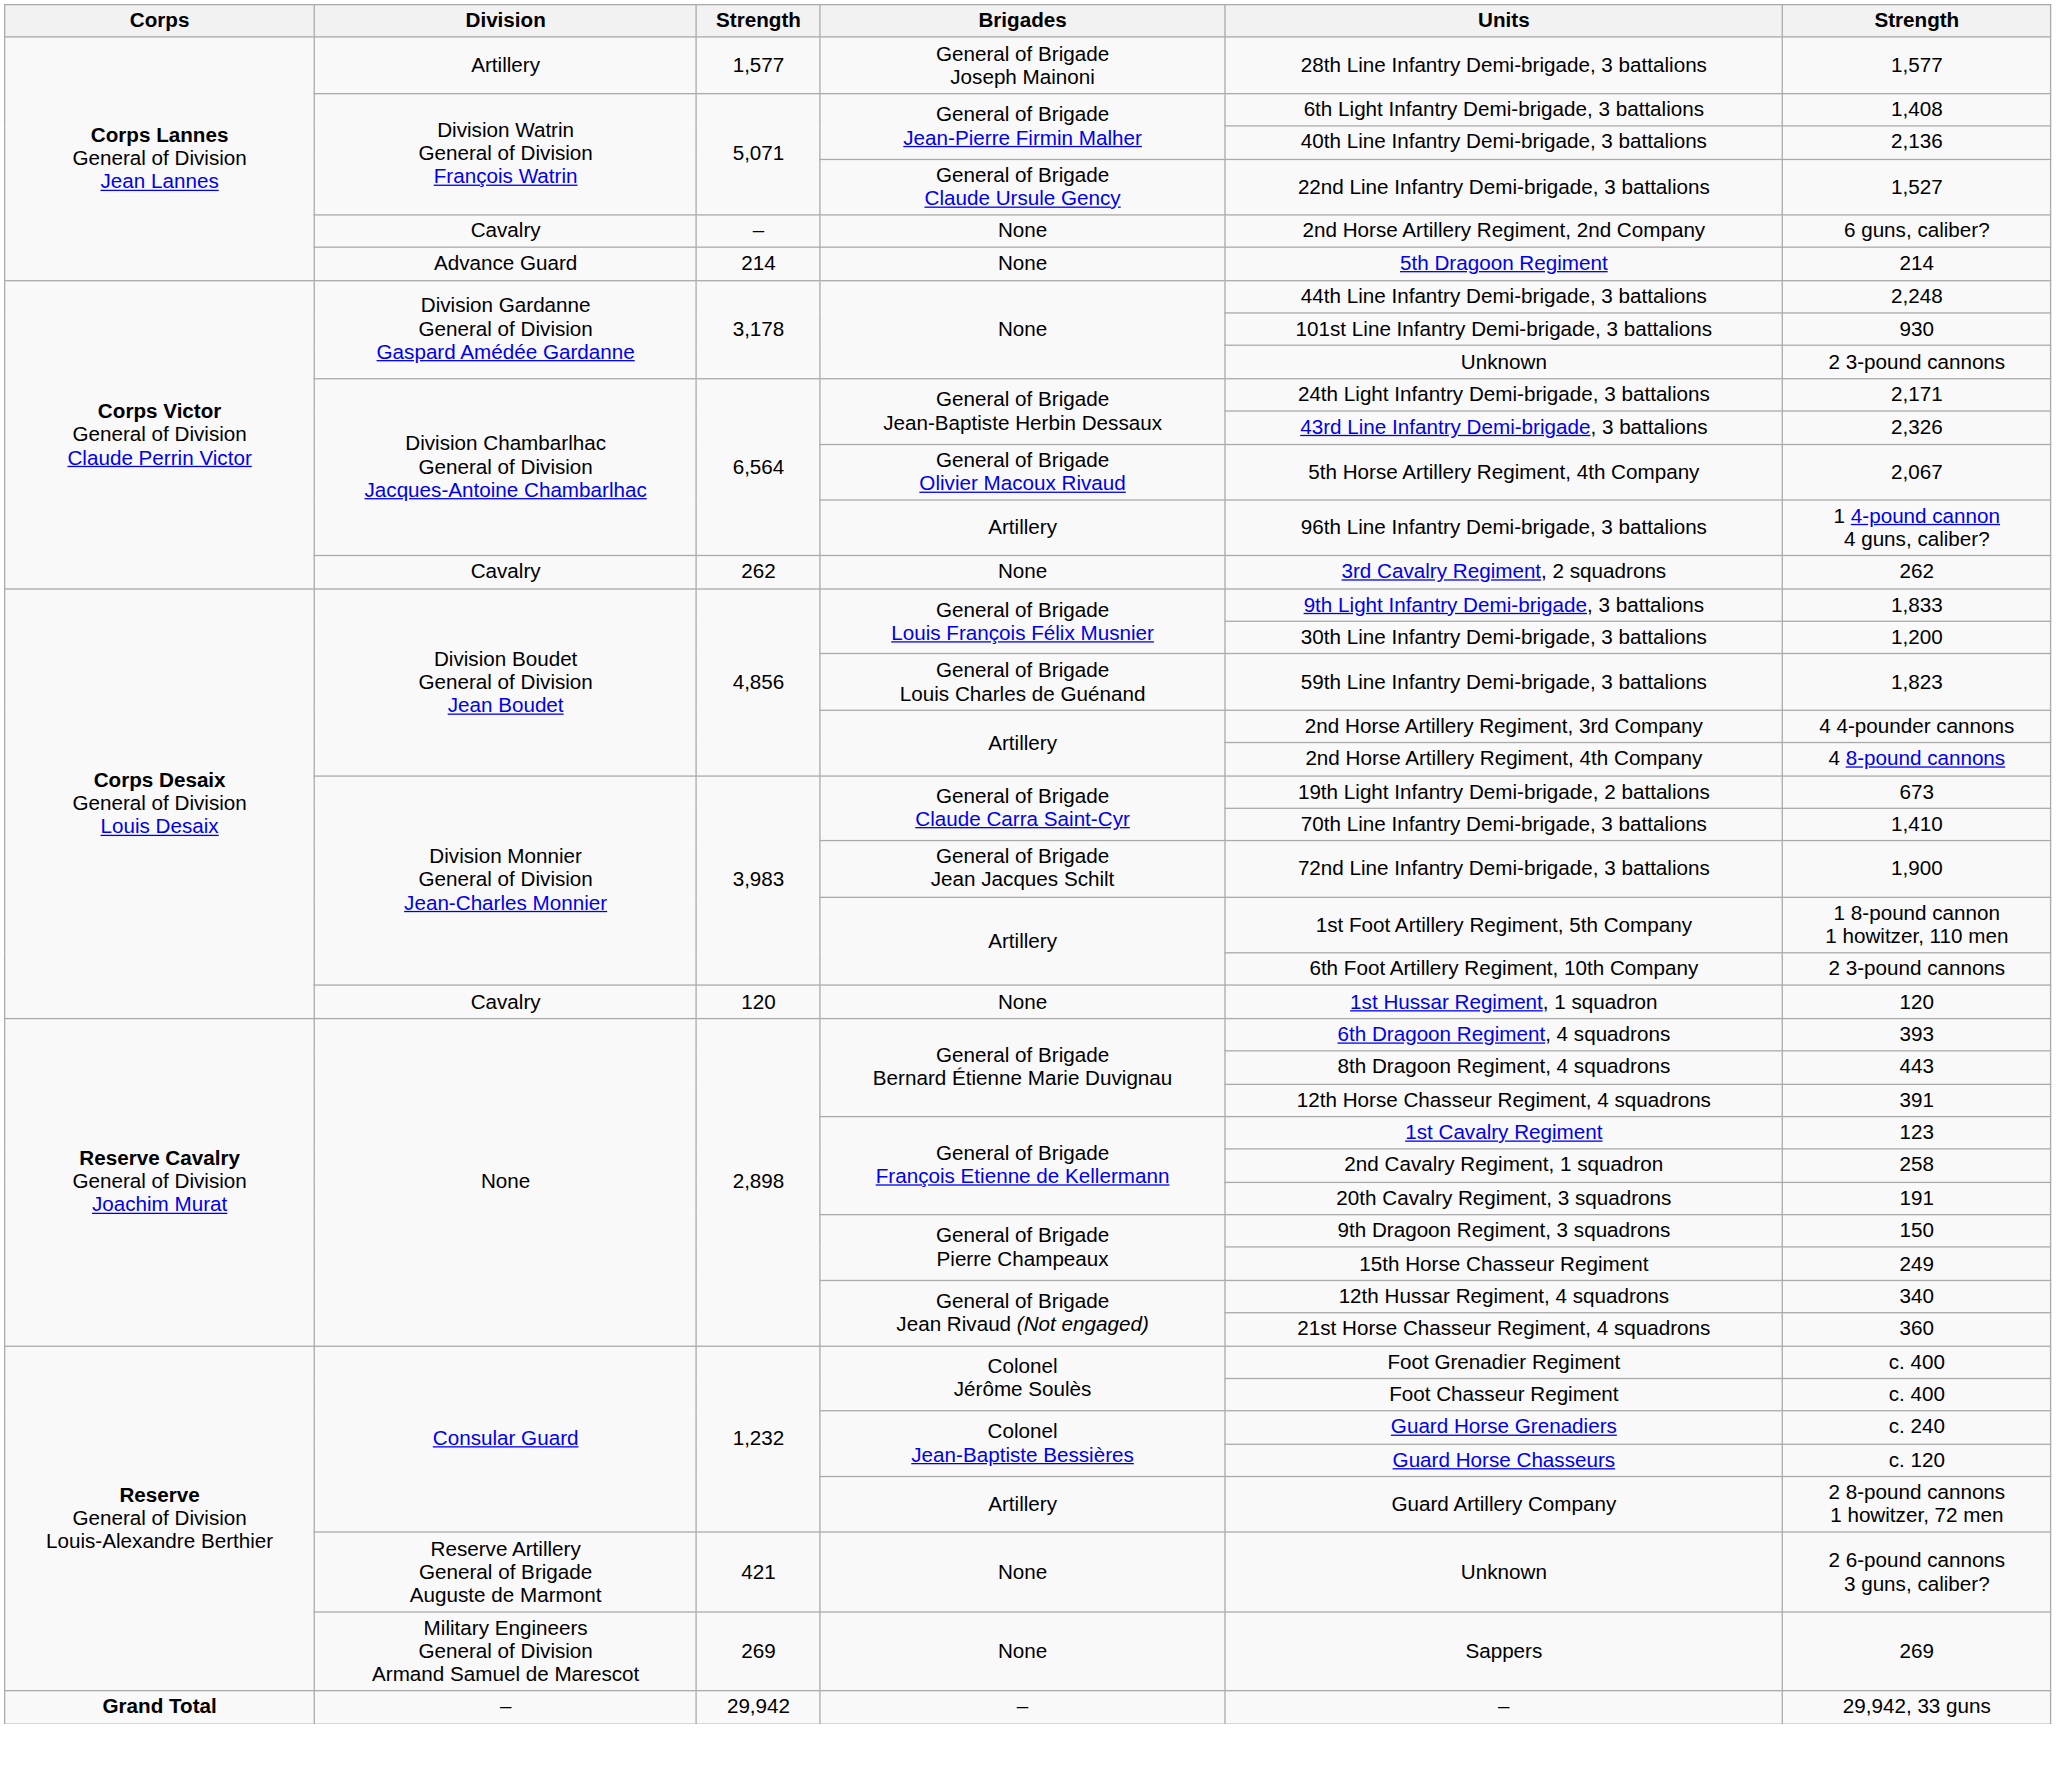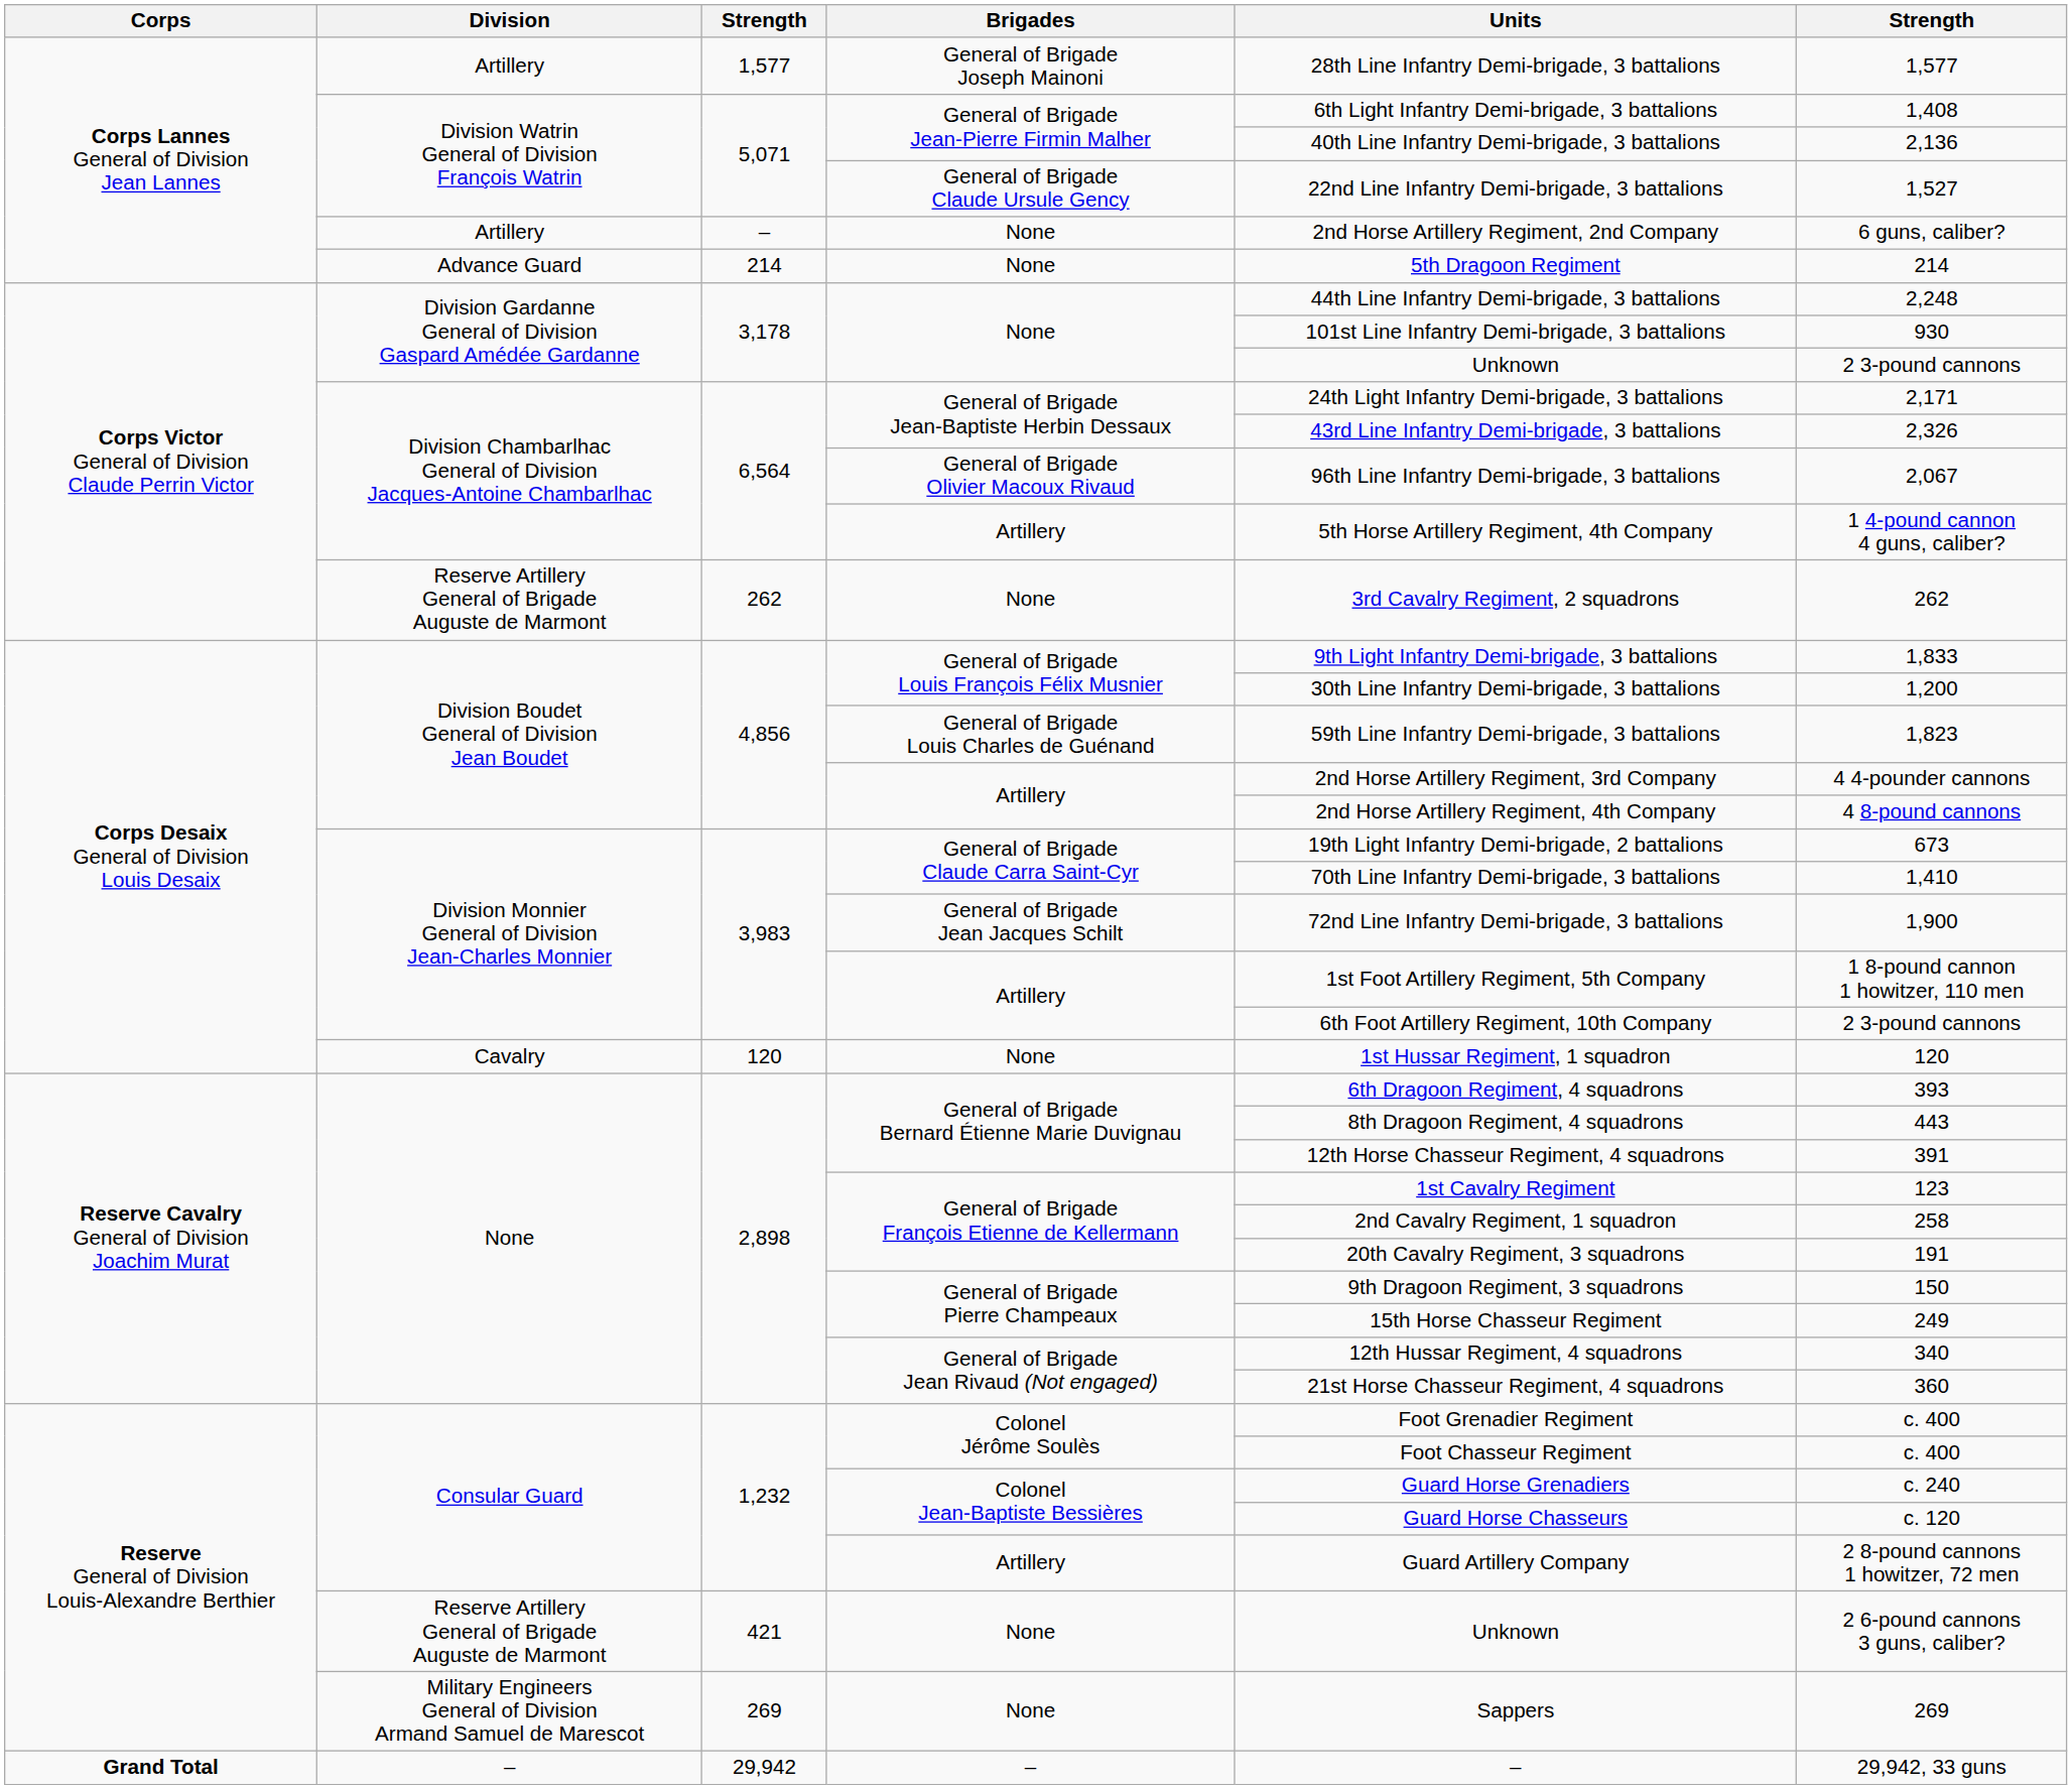– / None | Division: Cavalry -> Artillery
General of Brigade Olivier Macoux Rivaud | Units: 5th Horse Artillery Regiment, 4th Company -> 96th Line Infantry Demi-brigade, 3 battalions
6,564 / Artillery | Units: 96th Line Infantry Demi-brigade, 3 battalions -> 5th Horse Artillery Regiment, 4th Company
262 / None | Division: Cavalry -> Reserve Artillery General of Brigade Auguste de Marmont
